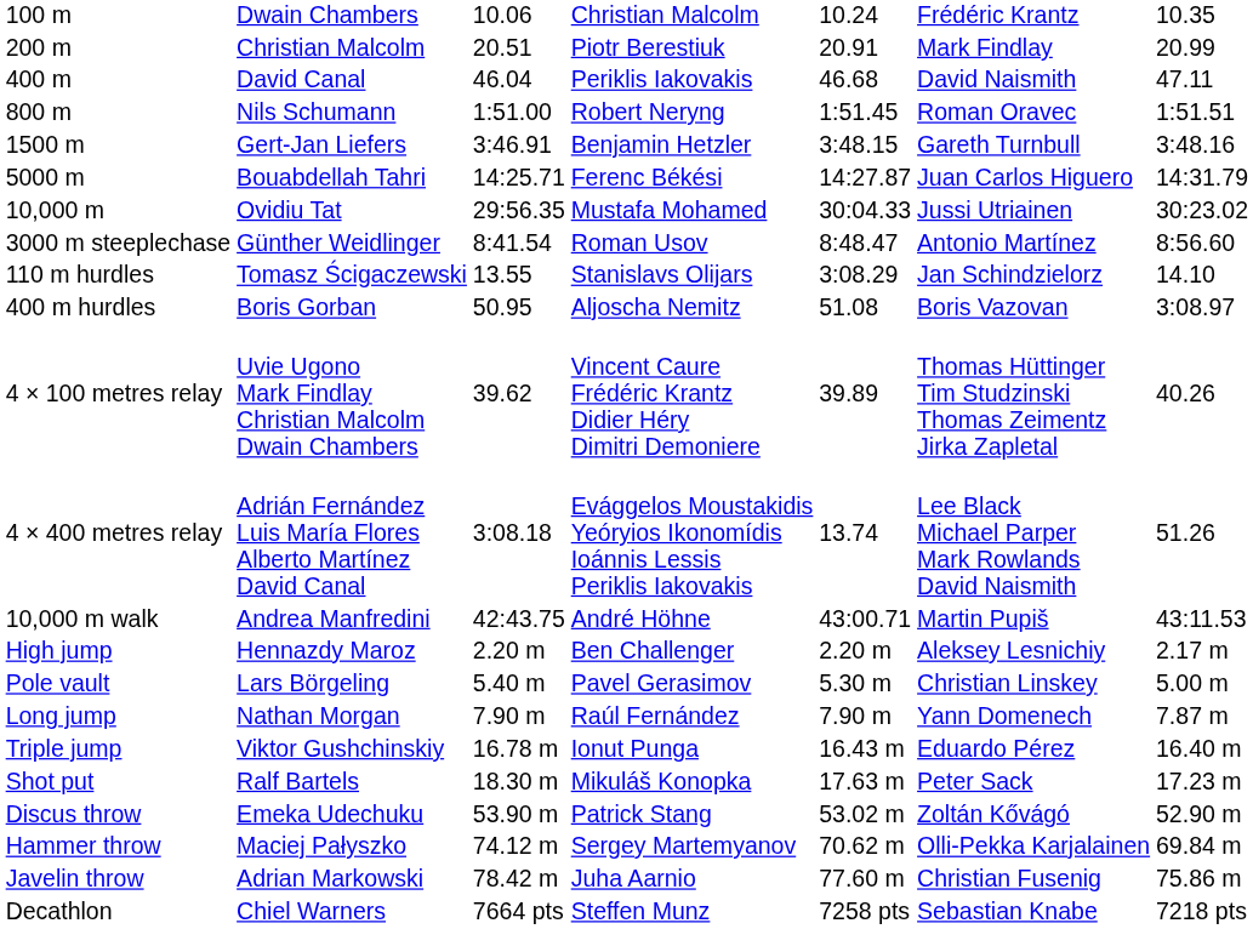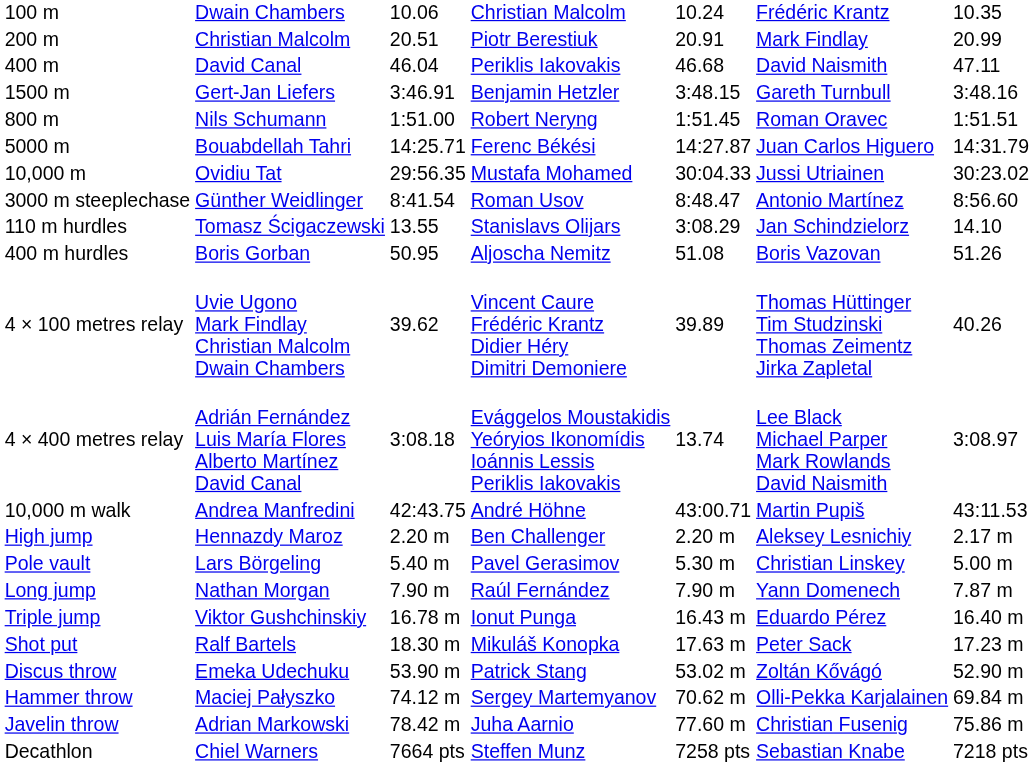rows swapped: 800 m <-> 1500 m
400 m hurdles | column 7: 3:08.97 -> 51.26
4 × 400 metres relay | column 7: 51.26 -> 3:08.97
